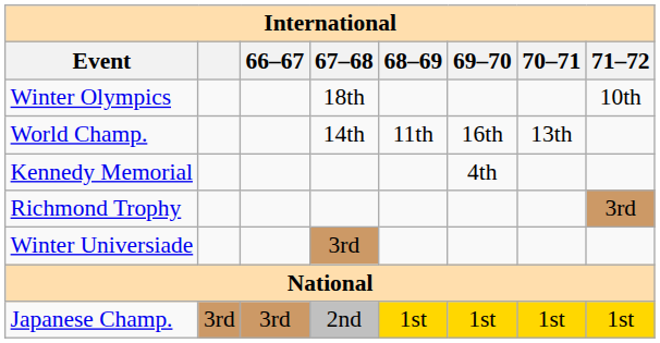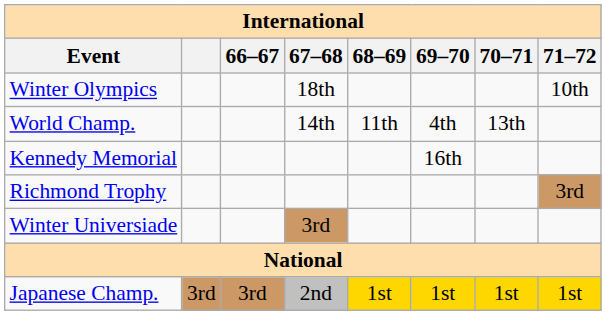World Champ. | 69–70: 16th -> 4th
Kennedy Memorial | 69–70: 4th -> 16th
